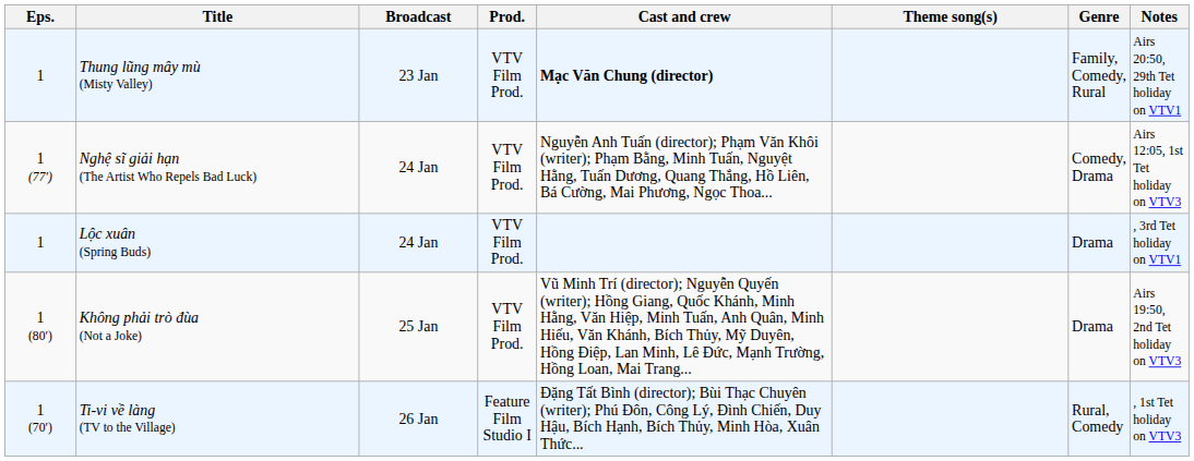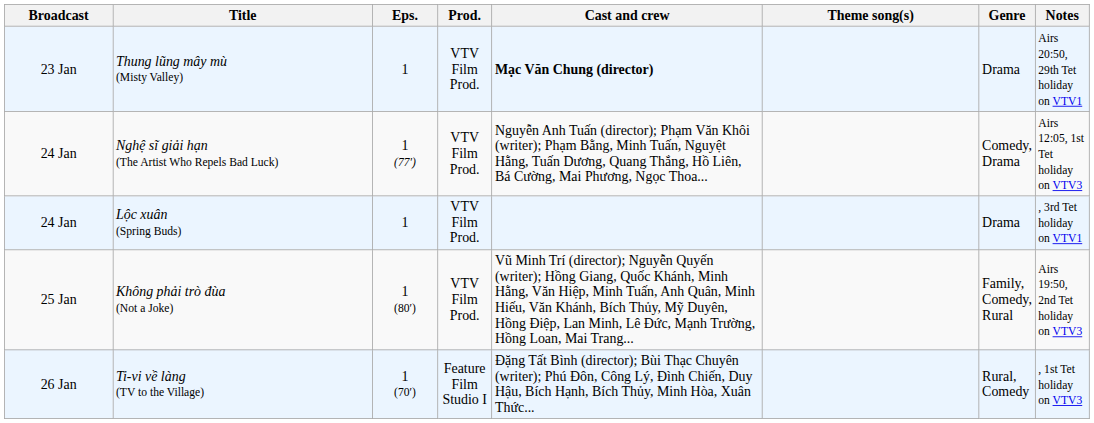columns swapped: Broadcast <-> Eps.
Thung lũng mây mù (Misty Valley) | Genre: Family, Comedy, Rural -> Drama
Không phải trò đùa (Not a Joke) | Genre: Drama -> Family, Comedy, Rural
